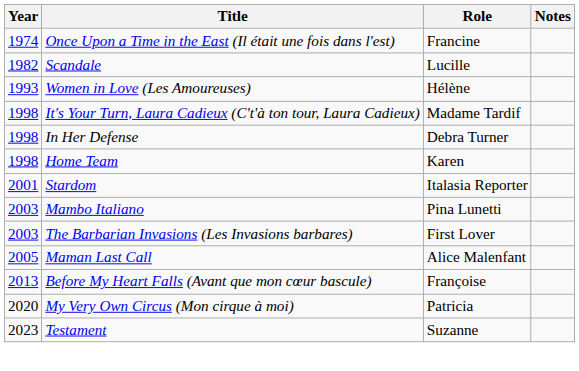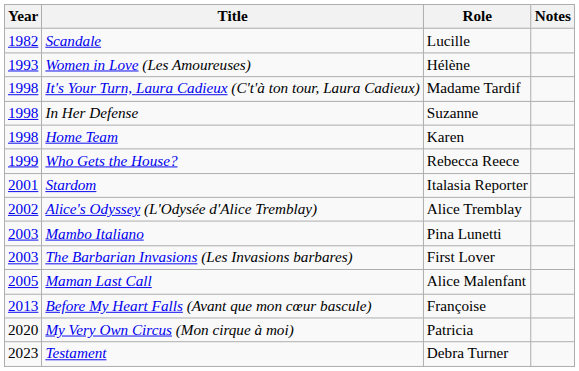- row: 1974 | Once Upon a Time in the East (Il était une fois dans l'est) | Francine
In Her Defense | Role: Debra Turner -> Suzanne
+ row: 1999 | Who Gets the House? | Rebecca Reece
+ row: 2002 | Alice's Odyssey (L'Odysée d'Alice Tremblay) | Alice Tremblay
Testament | Role: Suzanne -> Debra Turner
